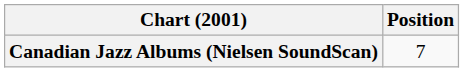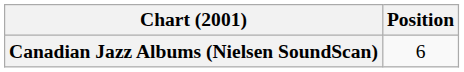Canadian Jazz Albums (Nielsen SoundScan) | Position: 7 -> 6
